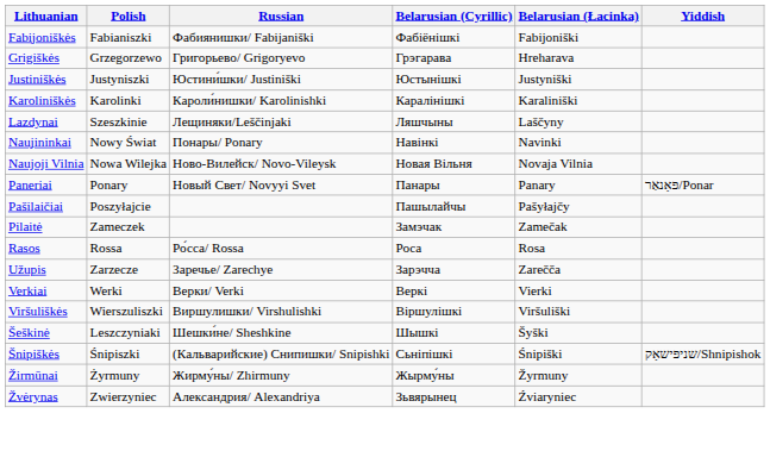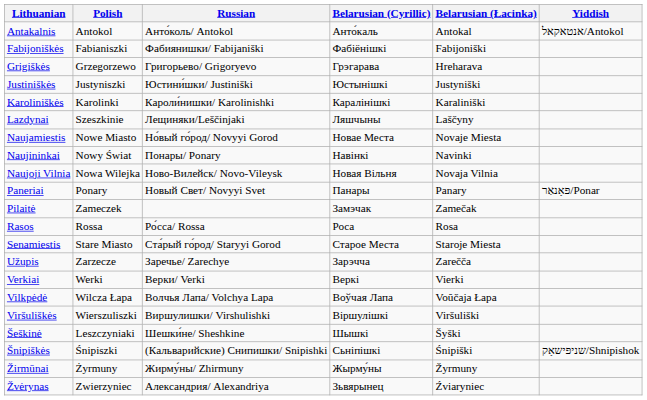+ row: Antakalnis | Antokol | Анто́коль/ Antokol | Анто́каль | Antokal | אנטאקאל/Antokol
+ row: Naujamiestis | Nowe Miasto | Но́вый го́род/ Novyyi Gorod | Новае Места | Novaje Miesta
- row: Pašilaičiai | Poszyłajcie | Пашылайчы | Pašyłajčy
+ row: Senamiestis | Stare Miasto | Ста́рый го́род/ Staryyi Gorod | Старое Места | Staroje Miesta
+ row: Vilkpėdė | Wilcza Łapa | Волчья Лапа/ Volchya Lapa | Воўчая Лапа | Voŭčaja Łapa
